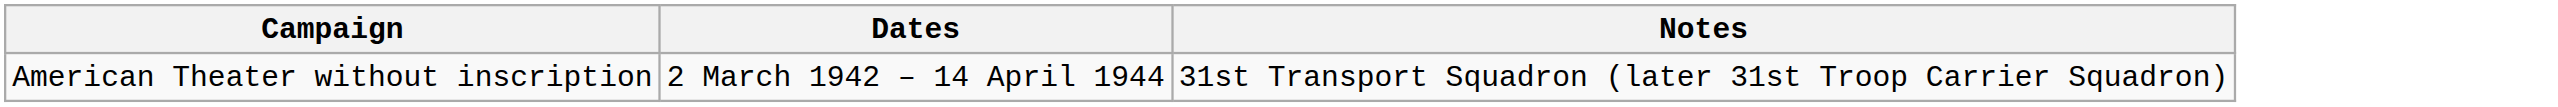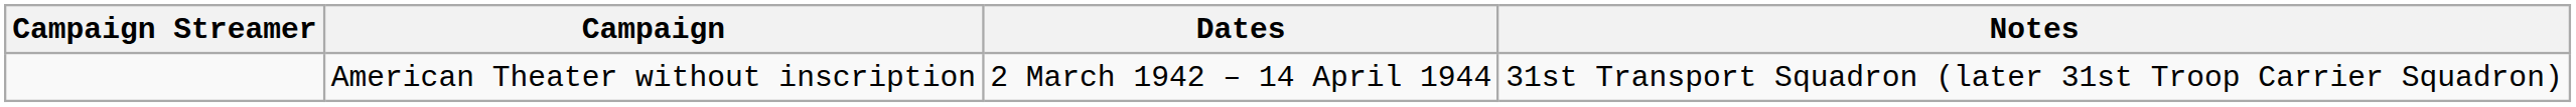+ column: Campaign Streamer
